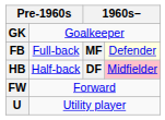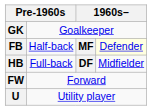FB | column 2: Full-back -> Half-back
HB | column 2: Half-back -> Full-back
HB | column 4: pink background -> no background
